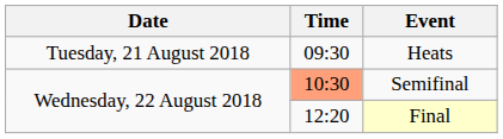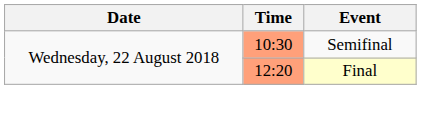- row: Tuesday, 21 August 2018 | 09:30 | Heats
Final | Time: no background -> lightsalmon background
